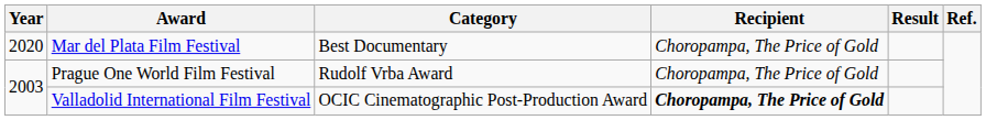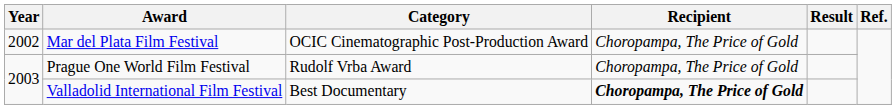Mar del Plata Film Festival | Year: 2020 -> 2002
Mar del Plata Film Festival | Category: Best Documentary -> OCIC Cinematographic Post-Production Award
Valladolid International Film Festival | Category: OCIC Cinematographic Post-Production Award -> Best Documentary
